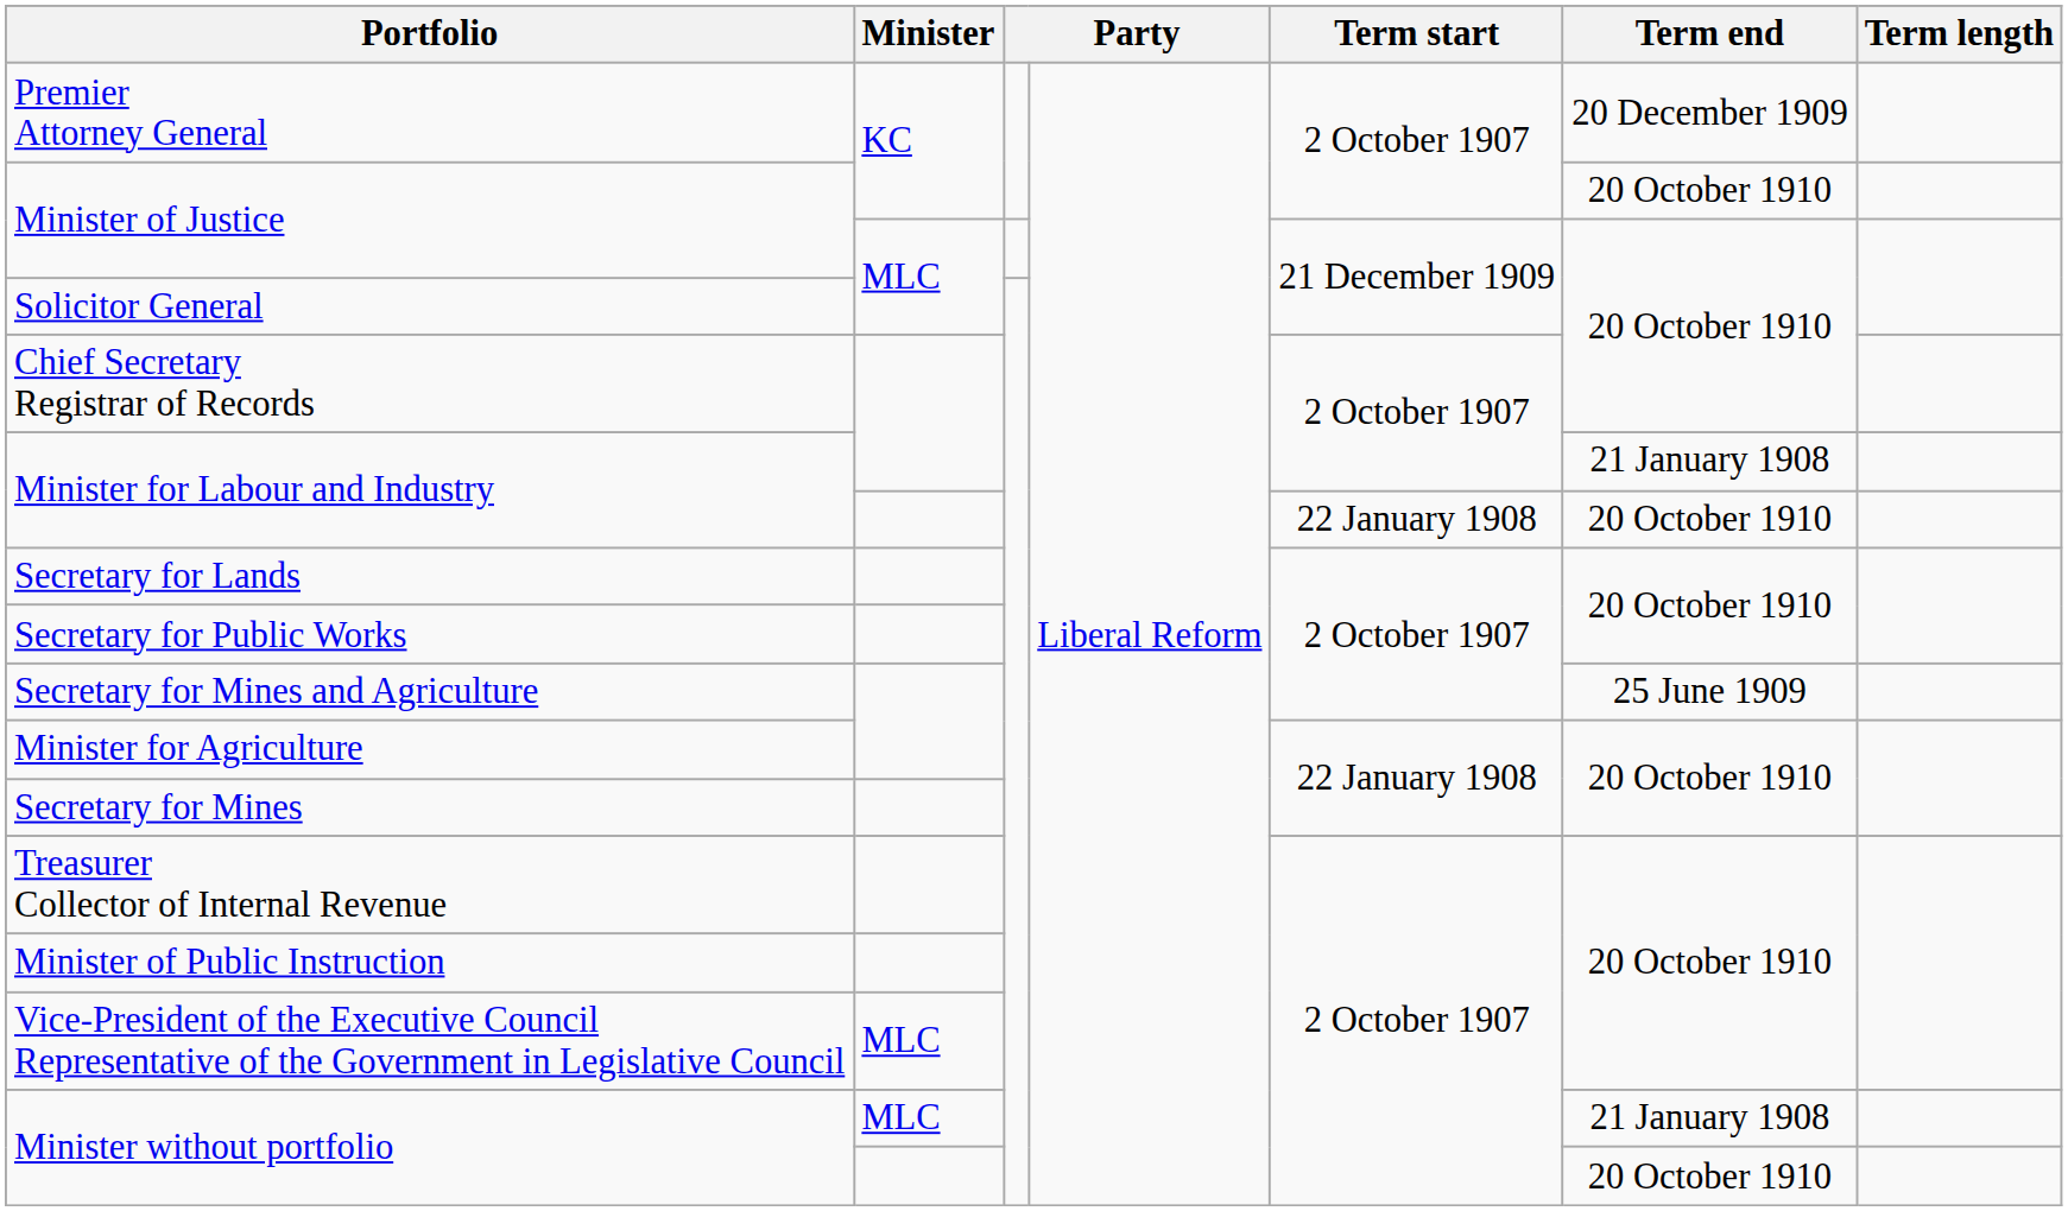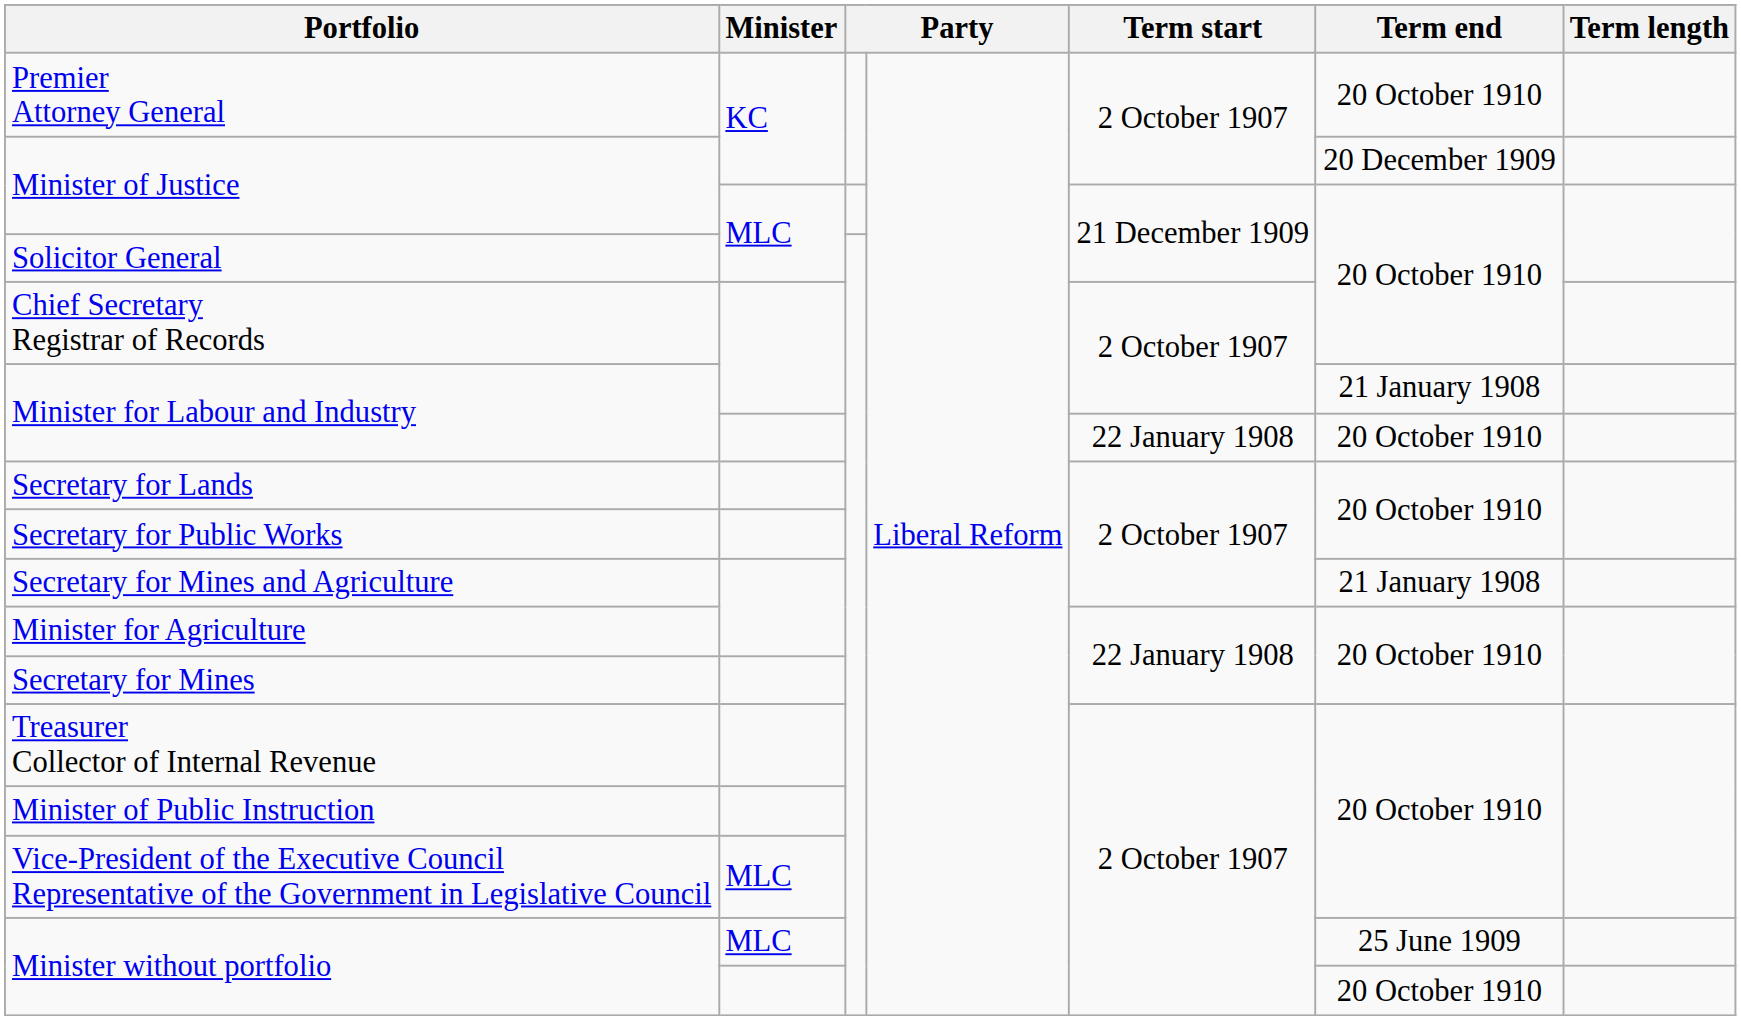Premier Attorney General | Term end: 20 December 1909 -> 20 October 1910
Minister of Justice / KC | Term end: 20 October 1910 -> 20 December 1909
Secretary for Mines and Agriculture | Term end: 25 June 1909 -> 21 January 1908
Minister without portfolio / MLC | Term end: 21 January 1908 -> 25 June 1909
